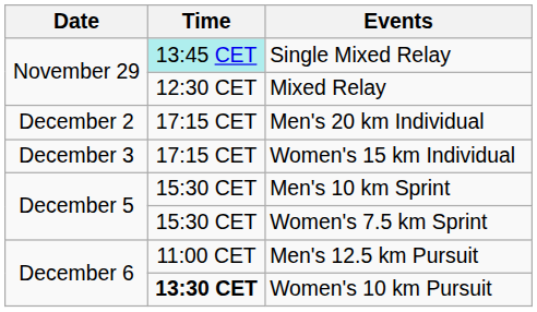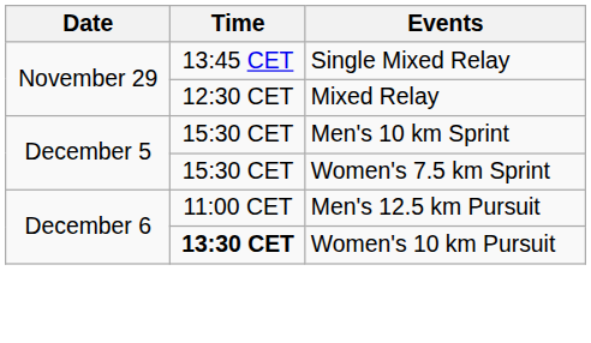Single Mixed Relay | Time: paleturquoise background -> no background
- row: December 2 | 17:15 CET | Men's 20 km Individual
- row: December 3 | 17:15 CET | Women's 15 km Individual
